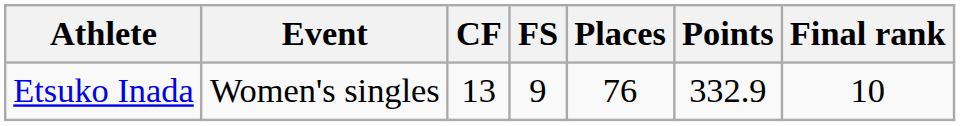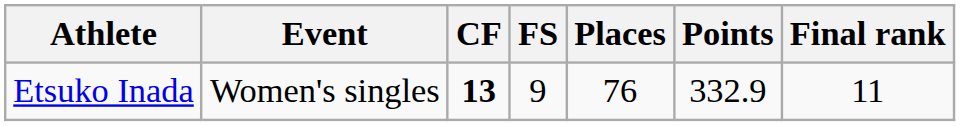Etsuko Inada | CF: normal -> bold
Etsuko Inada | Final rank: 10 -> 11
